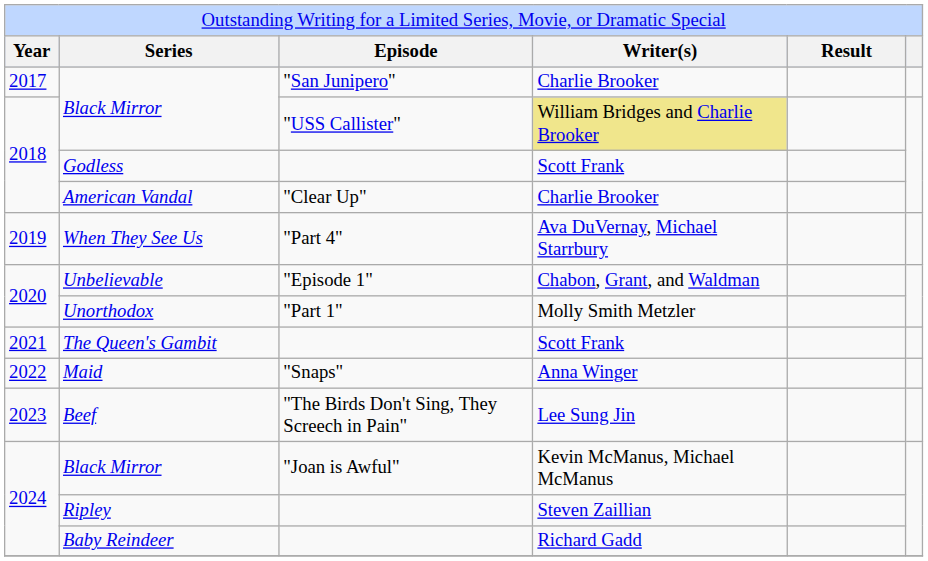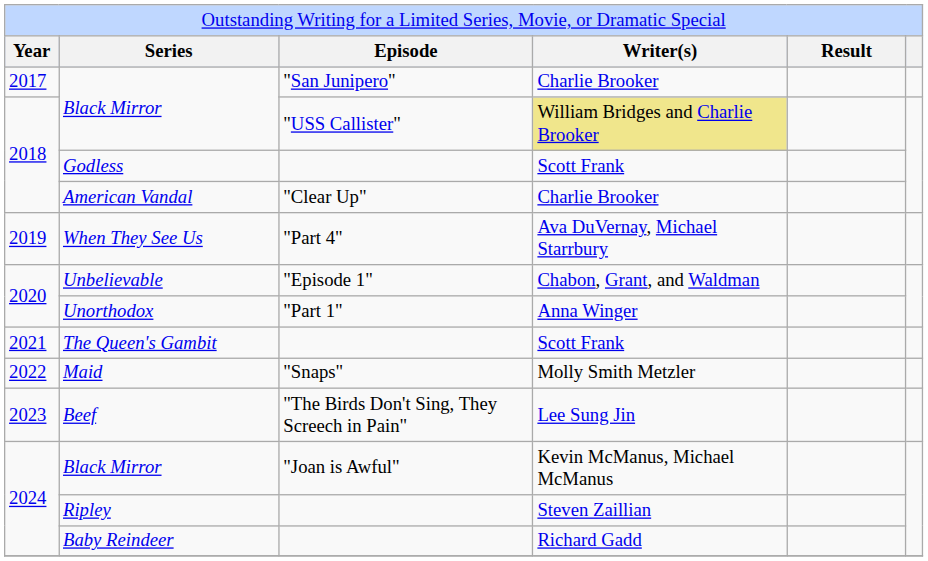Unorthodox | column 4: Molly Smith Metzler -> Anna Winger
Maid | column 4: Anna Winger -> Molly Smith Metzler
